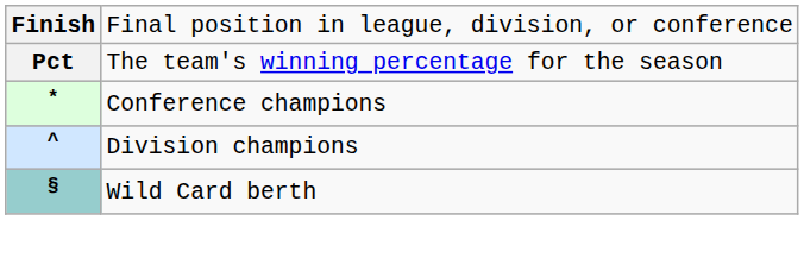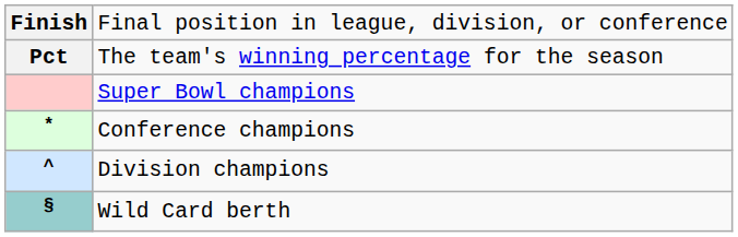+ row: Super Bowl champions
